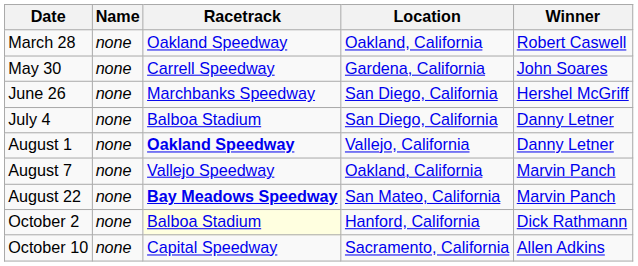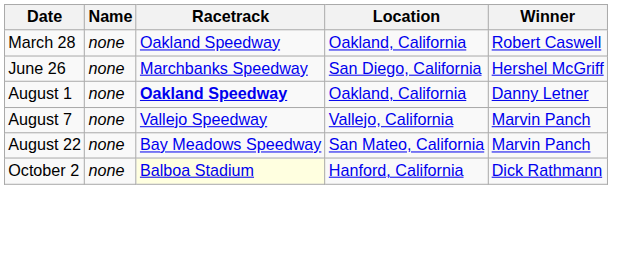- row: May 30 | none | Carrell Speedway | Gardena, California | John Soares
- row: July 4 | none | Balboa Stadium | San Diego, California | Danny Letner
August 1 | Location: Vallejo, California -> Oakland, California
August 7 | Location: Oakland, California -> Vallejo, California
August 22 | Racetrack: bold -> normal
- row: October 10 | none | Capital Speedway | Sacramento, California | Allen Adkins
